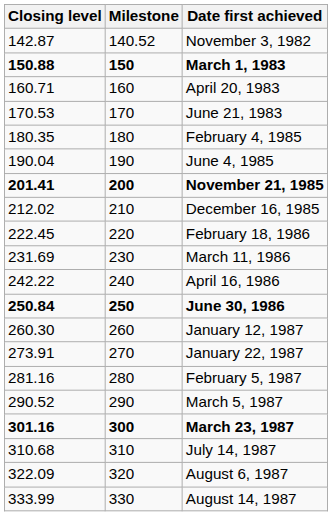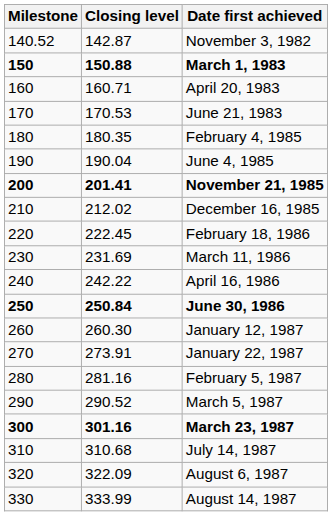columns swapped: Milestone <-> Closing level
